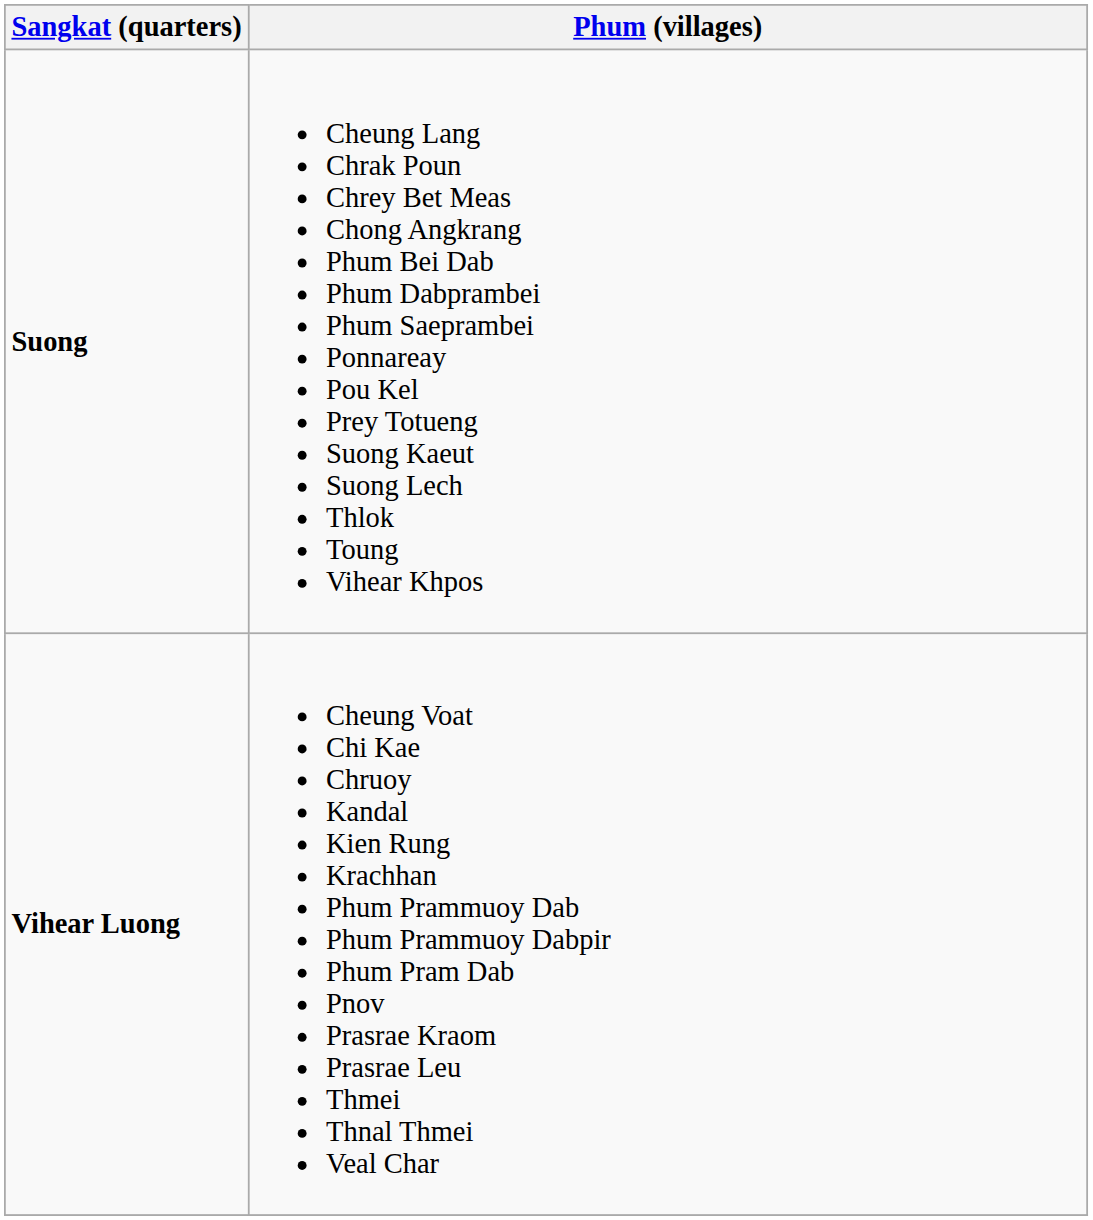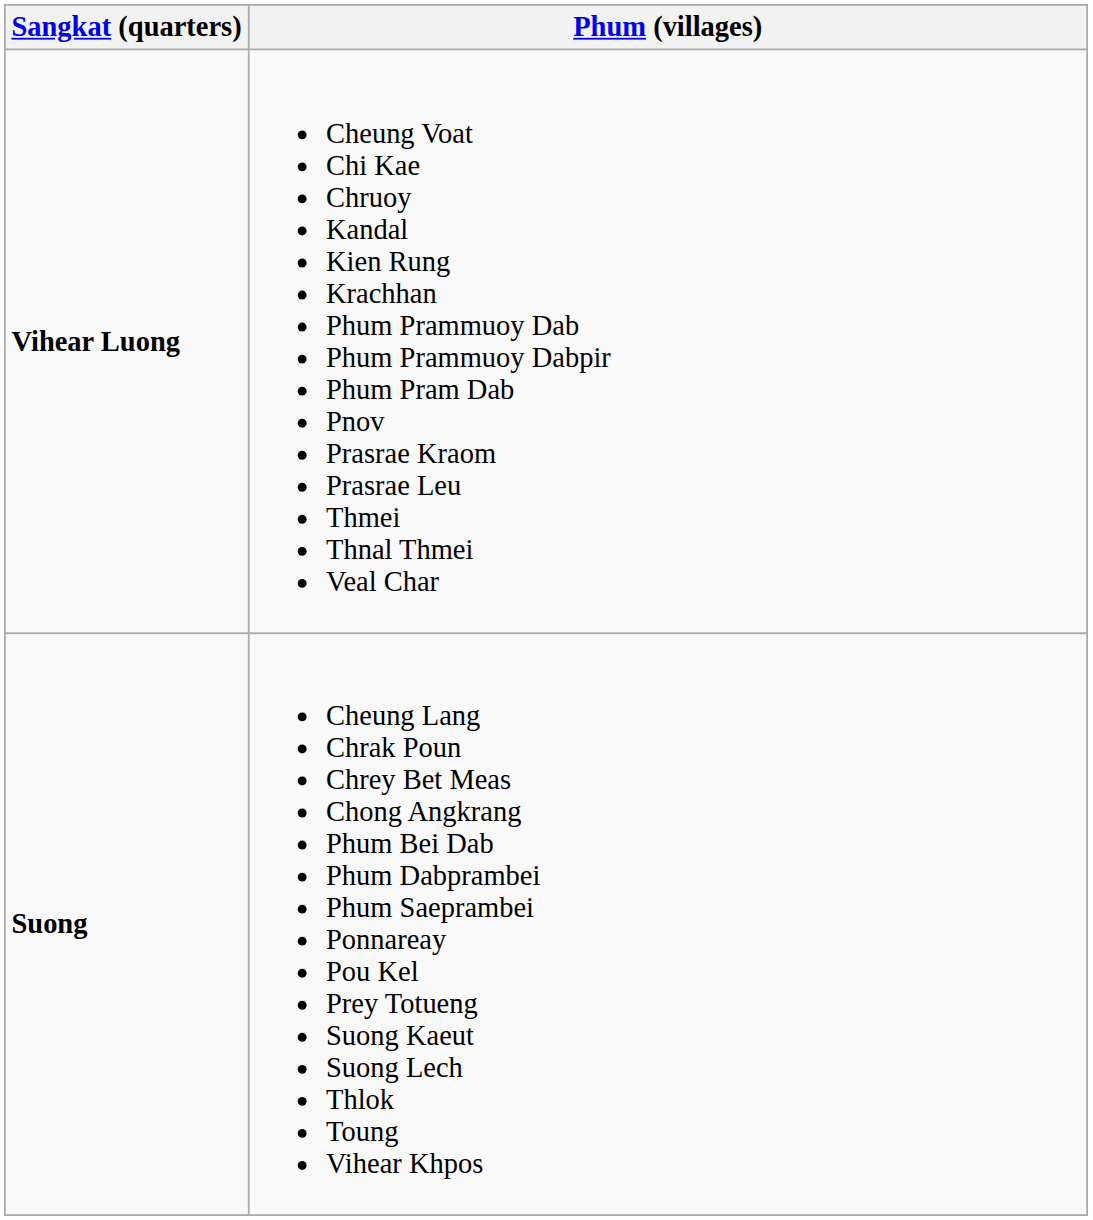rows swapped: Suong <-> Vihear Luong
